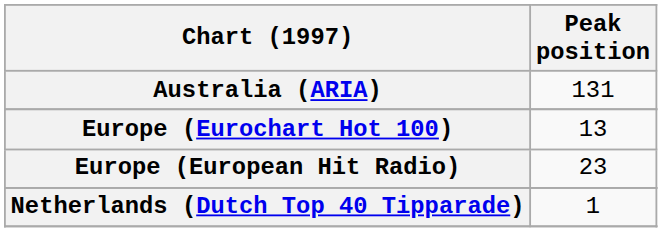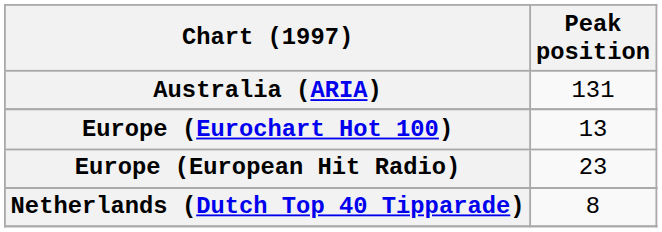Netherlands (Dutch Top 40 Tipparade) | Peak position: 1 -> 8
